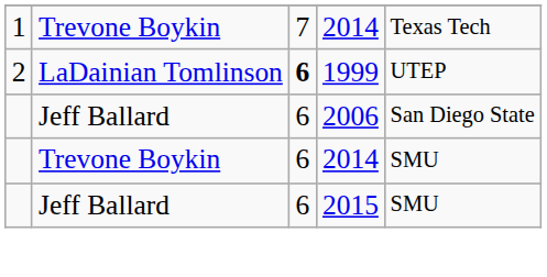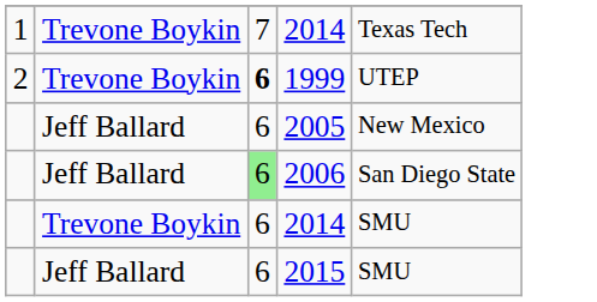1999 | column 2: LaDainian Tomlinson -> Trevone Boykin
+ row: Jeff Ballard | 6 | 2005 | New Mexico
2006 | column 3: no background -> lightgreen background
